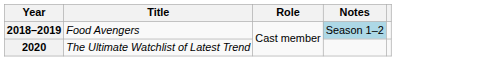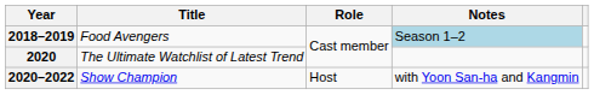+ row: 2020–2022 | Show Champion | Host | with Yoon San-ha and Kangmin
